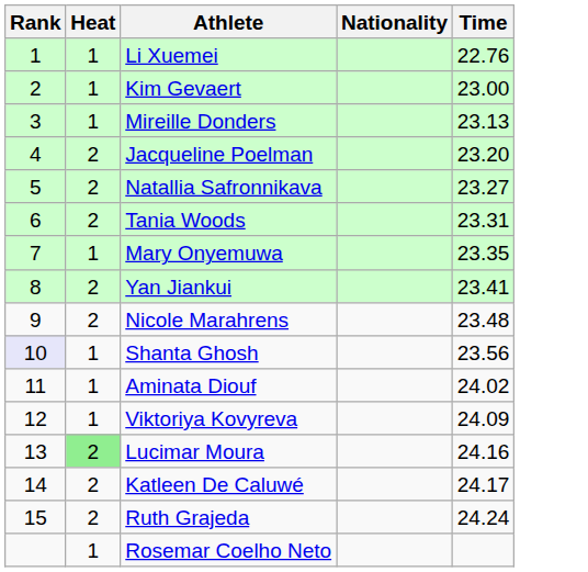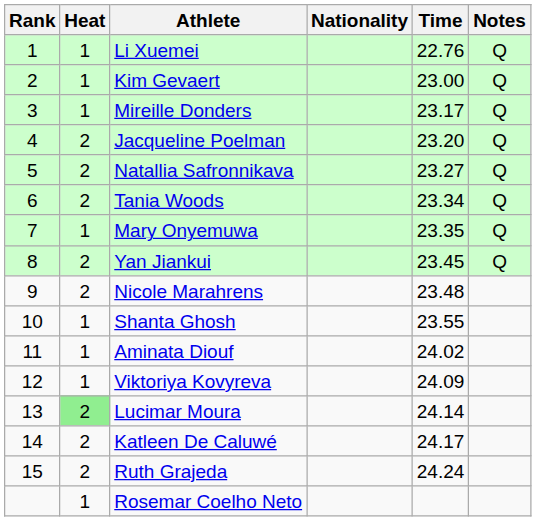+ column: Notes | Q | Q | Q | Q | Q | Q | Q | Q
Mireille Donders | Time: 23.13 -> 23.17
Tania Woods | Time: 23.31 -> 23.34
Yan Jiankui | Time: 23.41 -> 23.45
Shanta Ghosh | Rank: lavender background -> no background
Shanta Ghosh | Time: 23.56 -> 23.55
Lucimar Moura | Time: 24.16 -> 24.14
